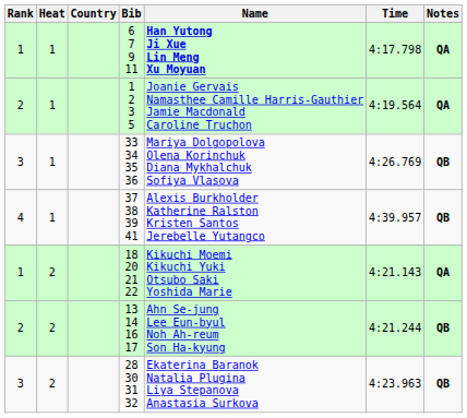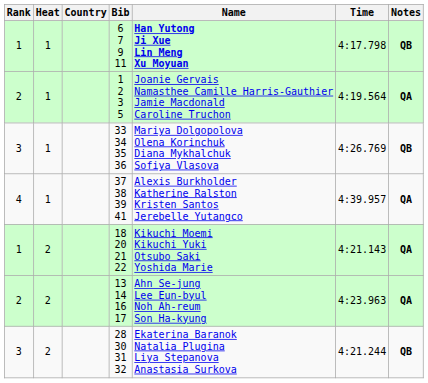6 7 9 11 | Notes: QA -> QB
37 38 39 41 | Notes: QB -> QA
13 14 16 17 | Time: 4:21.244 -> 4:23.963
13 14 16 17 | Notes: QB -> QA
28 30 31 32 | Time: 4:23.963 -> 4:21.244
